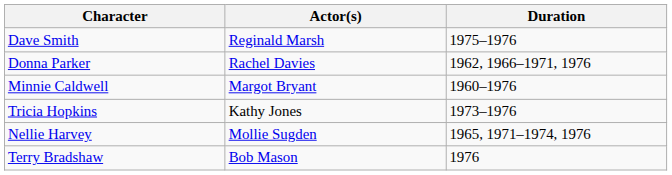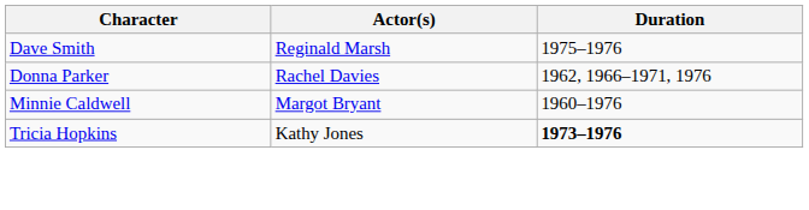Tricia Hopkins | Duration: normal -> bold
- row: Nellie Harvey | Mollie Sugden | 1965, 1971–1974, 1976
- row: Terry Bradshaw | Bob Mason | 1976
